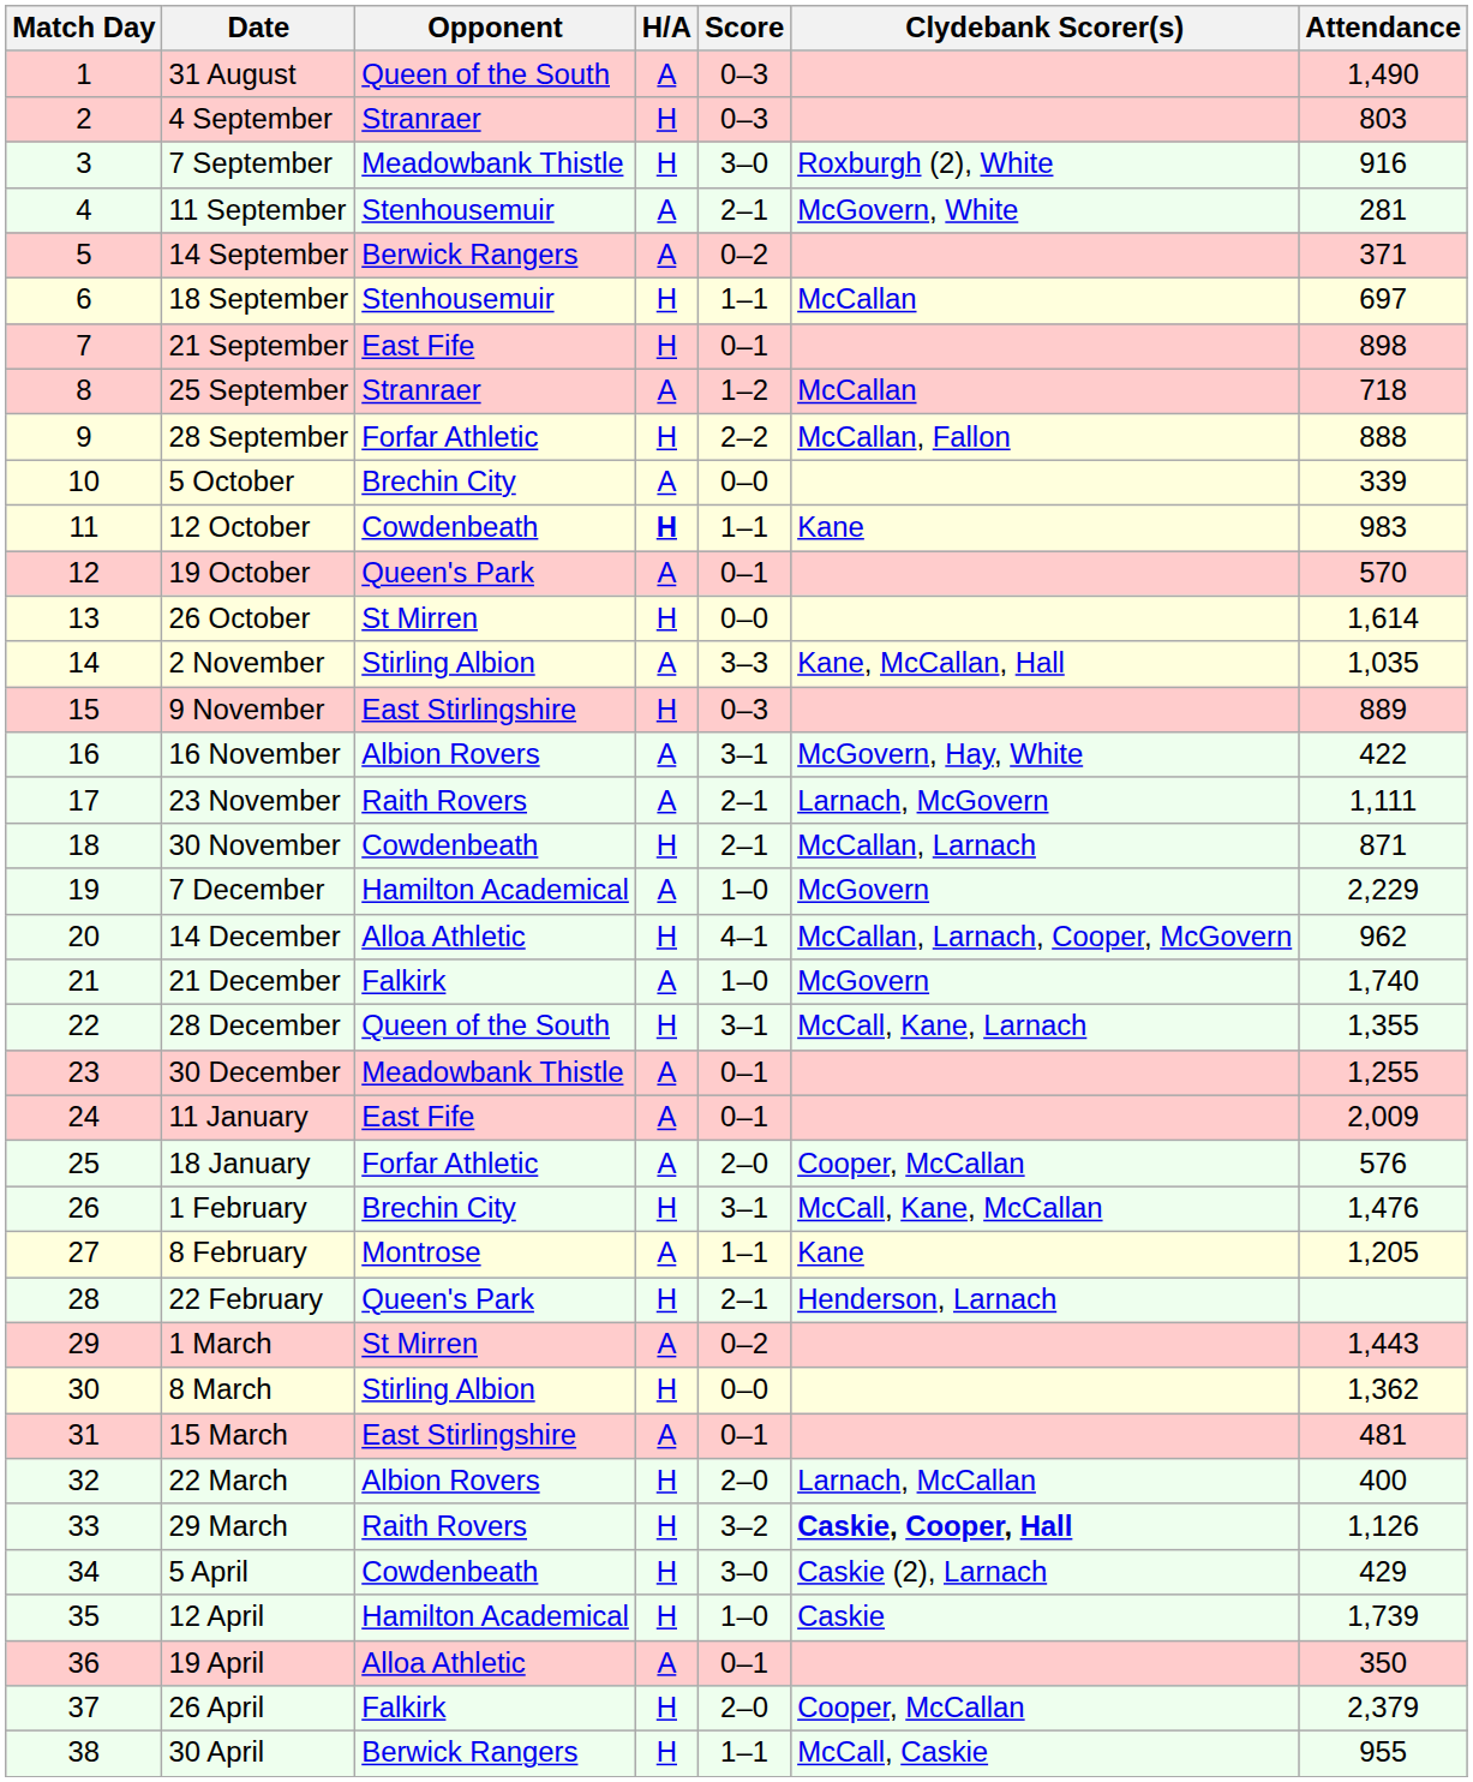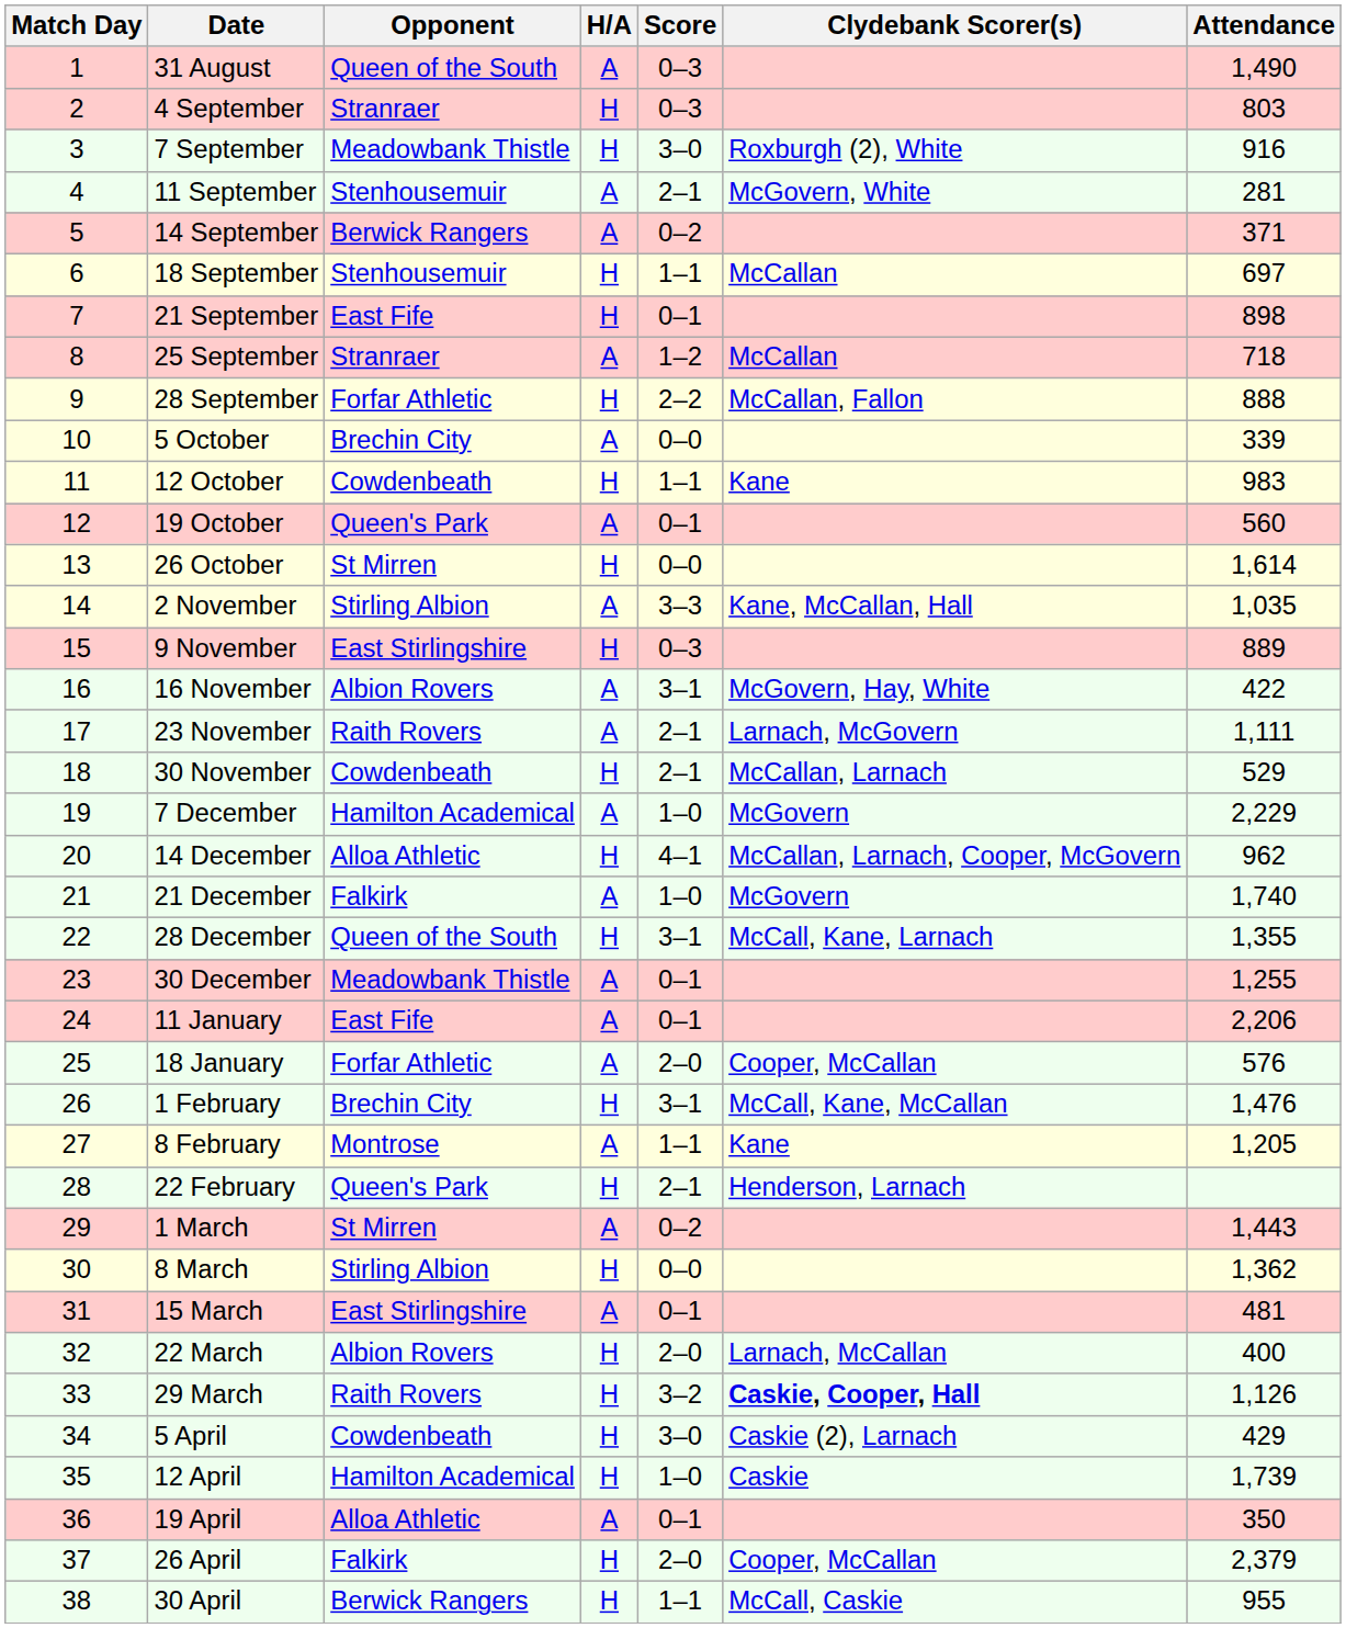12 October | H/A: bold -> normal
19 October | Attendance: 570 -> 560
30 November | Attendance: 871 -> 529
11 January | Attendance: 2,009 -> 2,206
